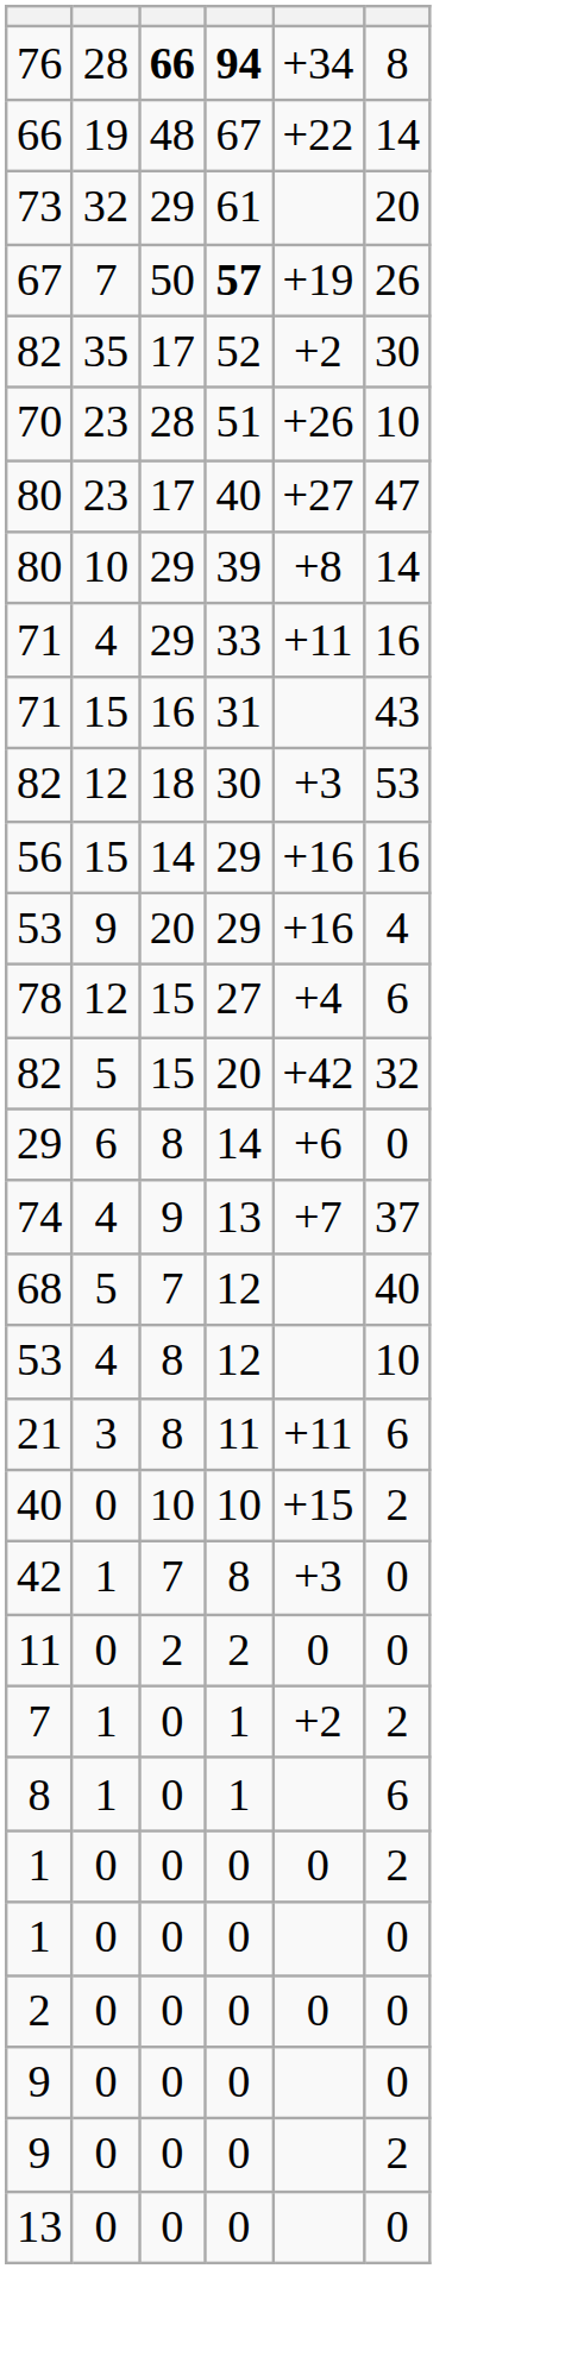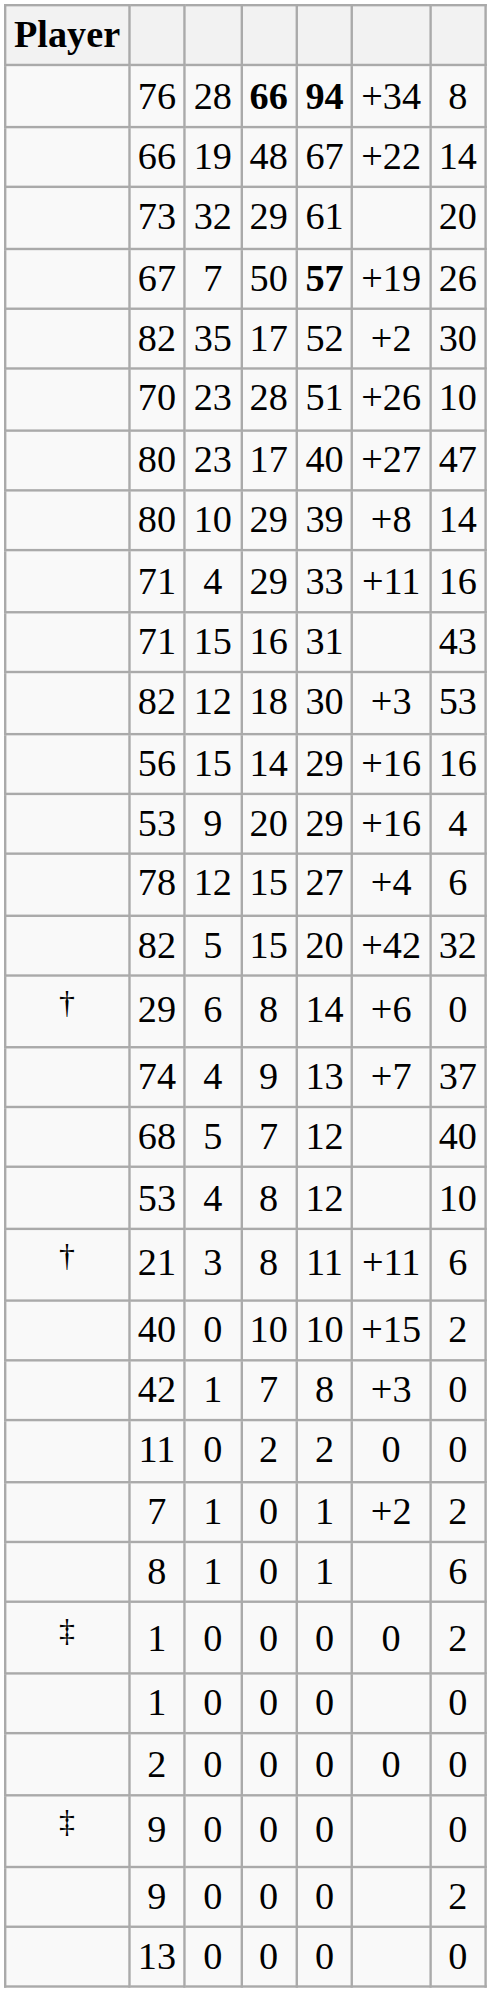+ column: Player | † | † | ‡ | ‡
